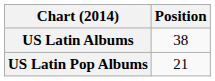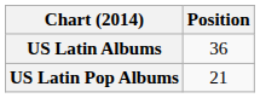US Latin Albums | Position: 38 -> 36
